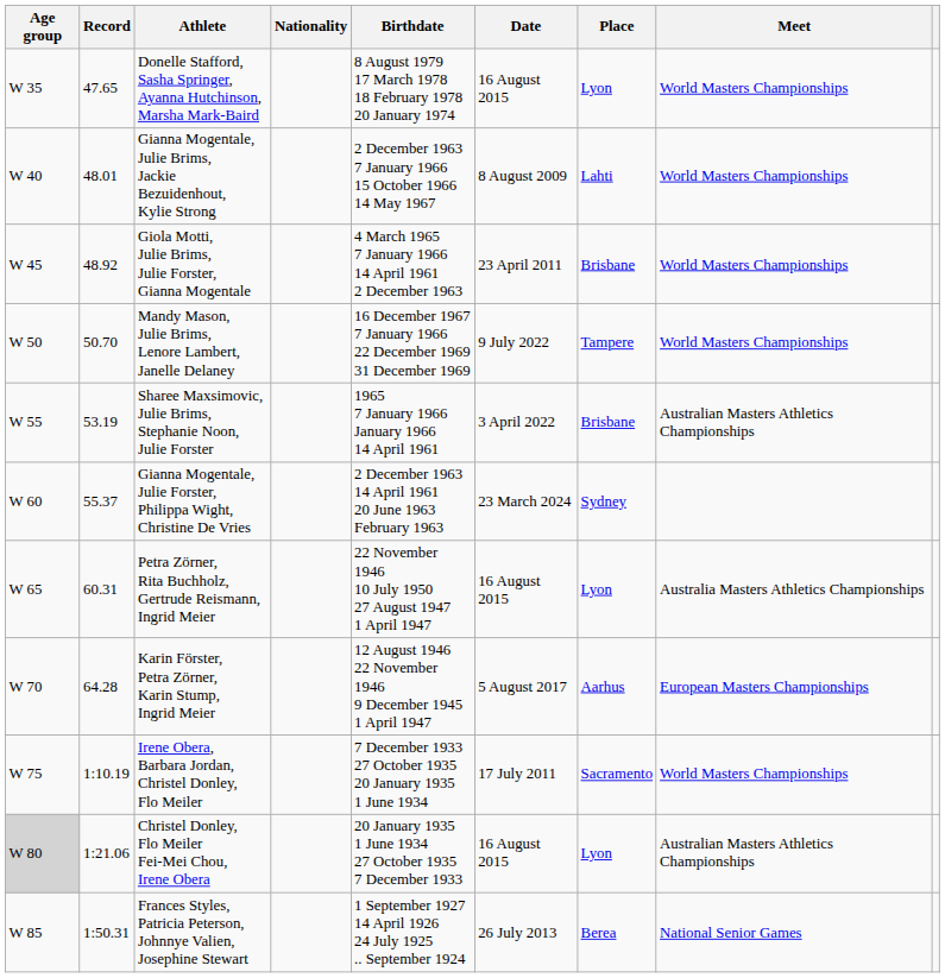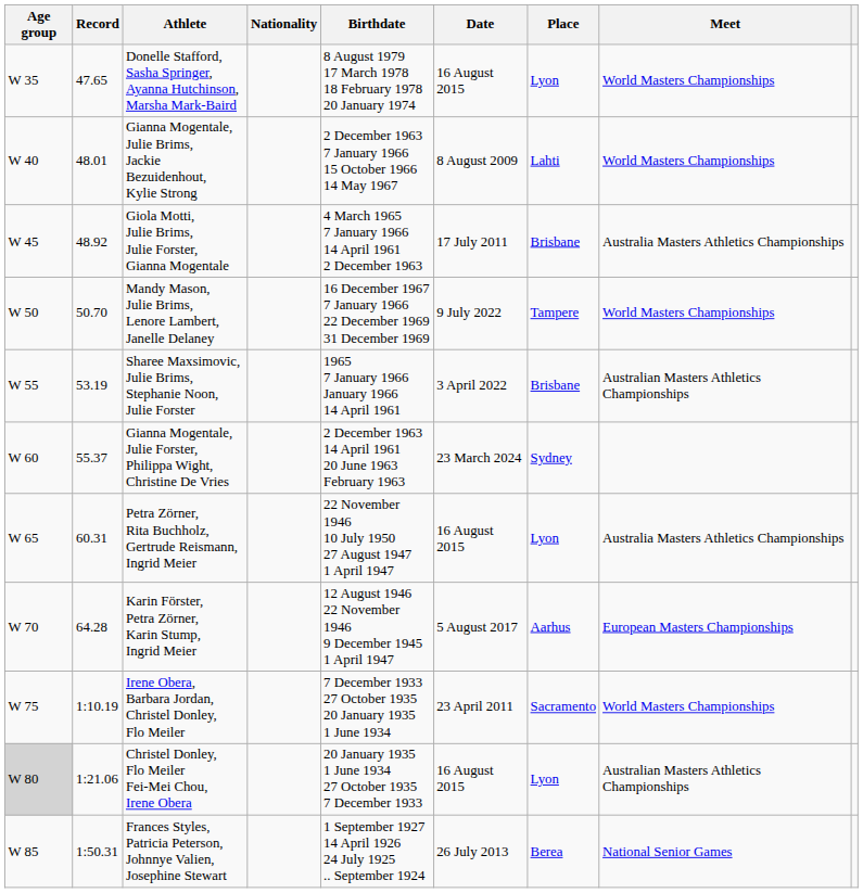Giola Motti, Julie Brims, Julie Forster, Gianna Mogentale | Date: 23 April 2011 -> 17 July 2011
Giola Motti, Julie Brims, Julie Forster, Gianna Mogentale | Meet: World Masters Championships -> Australia Masters Athletics Championships
Irene Obera, Barbara Jordan, Christel Donley, Flo Meiler | Date: 17 July 2011 -> 23 April 2011
